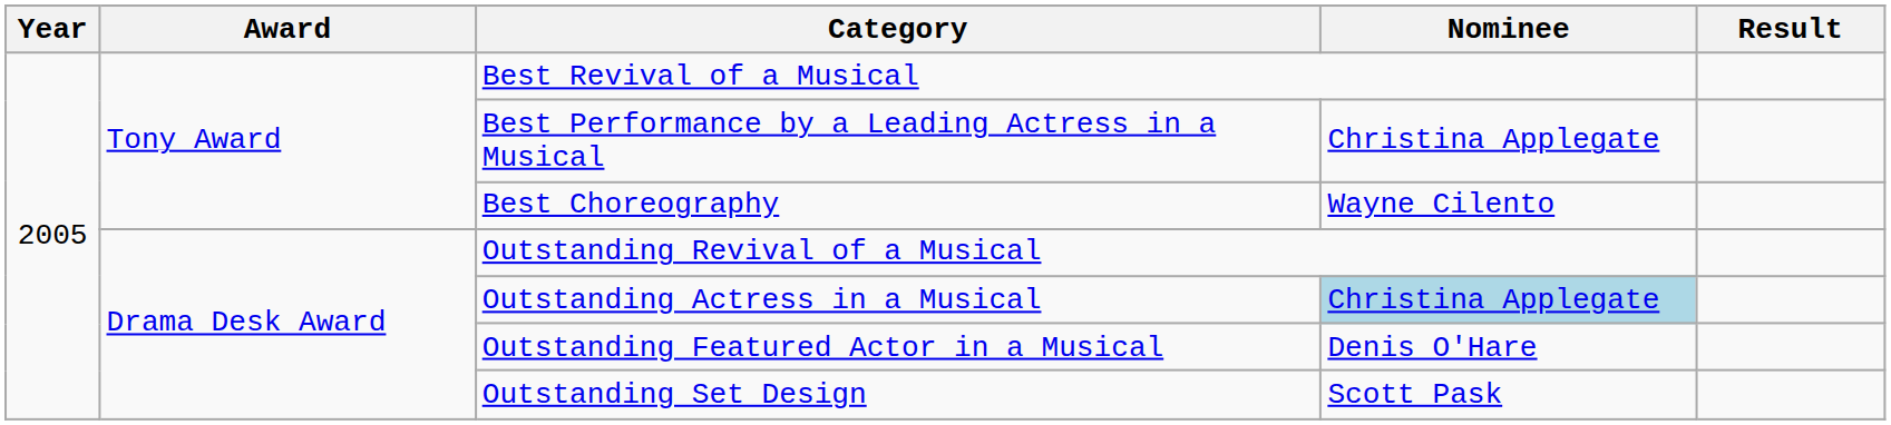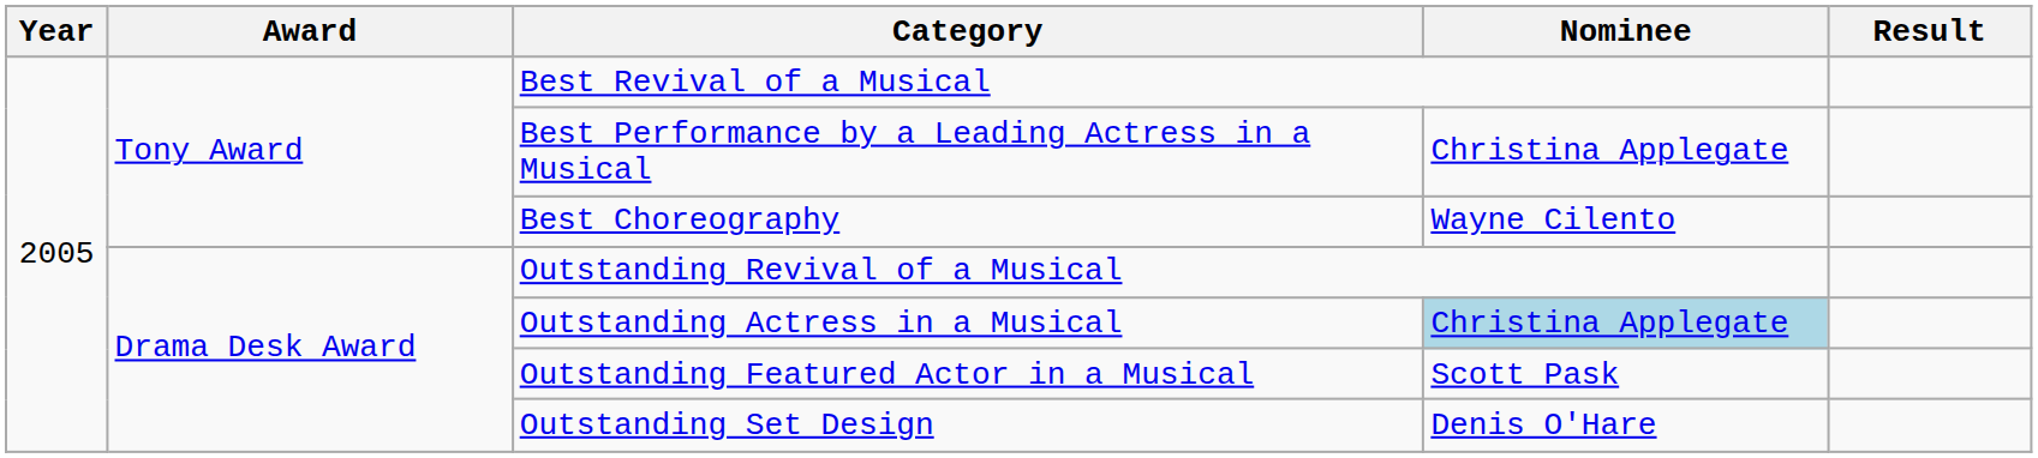Outstanding Featured Actor in a Musical | Nominee: Denis O'Hare -> Scott Pask
Outstanding Set Design | Nominee: Scott Pask -> Denis O'Hare
